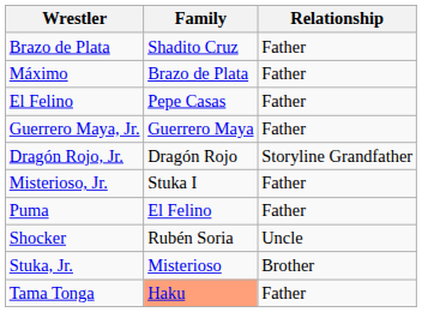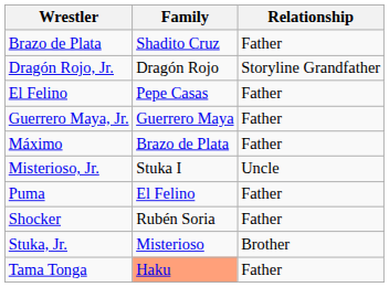rows swapped: Dragón Rojo, Jr. <-> Máximo
Misterioso, Jr. | Relationship: Father -> Uncle
Shocker | Relationship: Uncle -> Father
